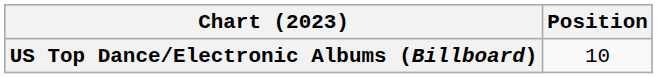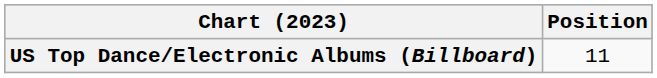US Top Dance/Electronic Albums (Billboard) | Position: 10 -> 11
